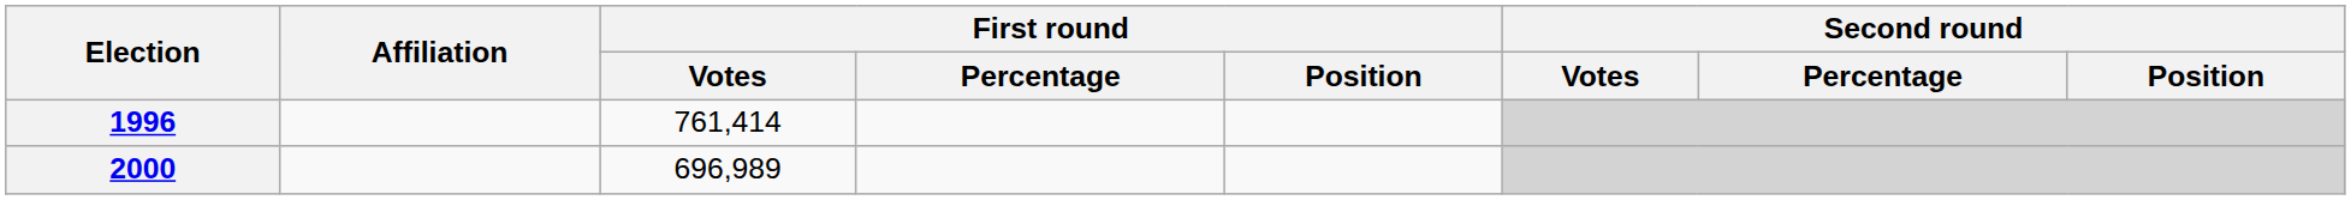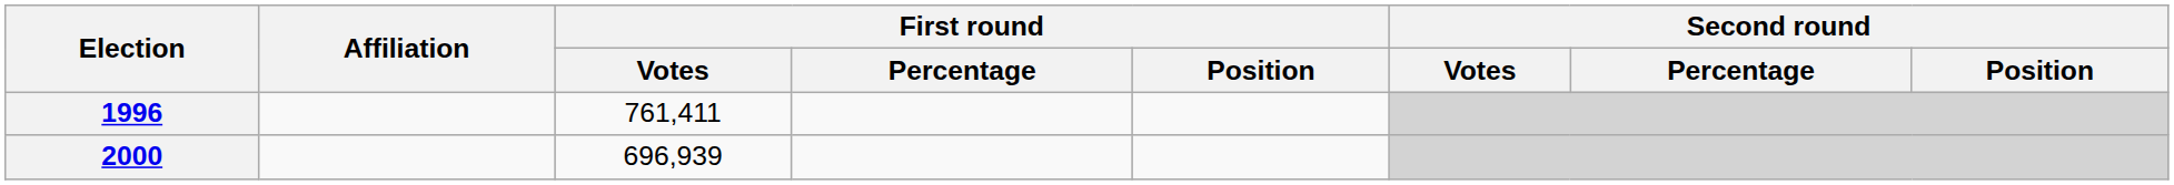1996 | First round / Votes: 761,414 -> 761,411
2000 | First round / Votes: 696,989 -> 696,939
